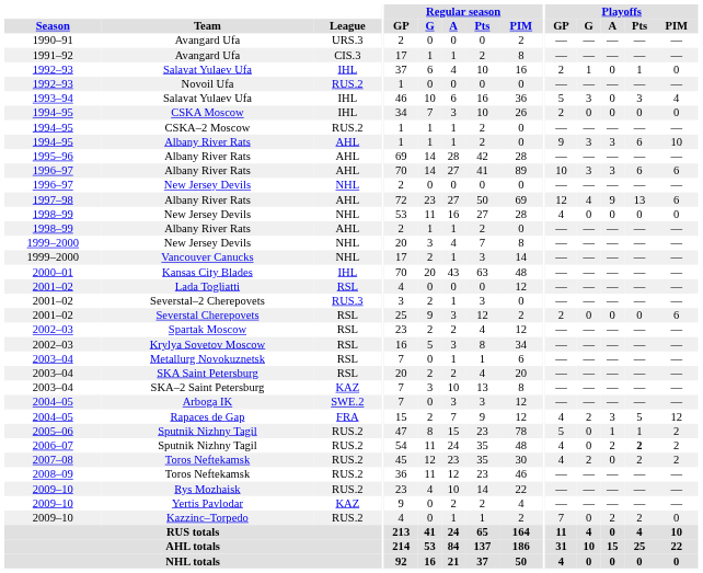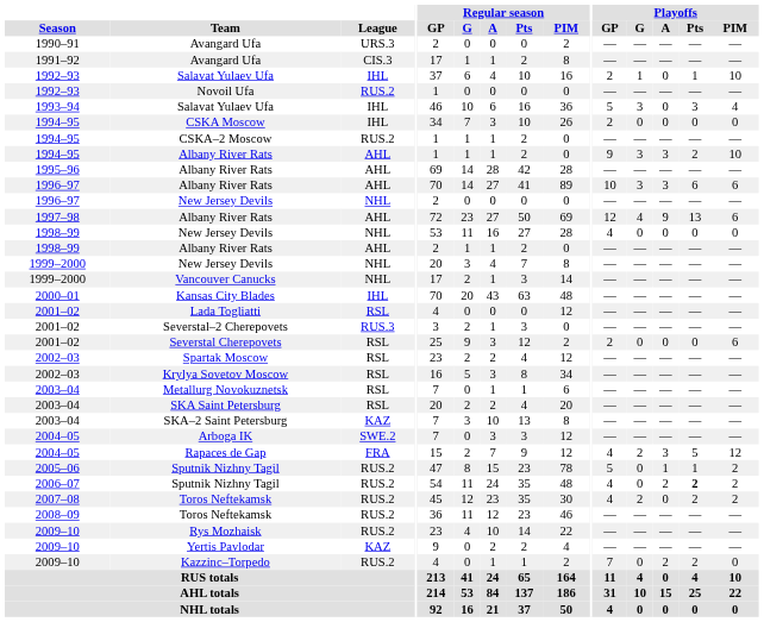1992–93 / Salavat Yulaev Ufa | Playoffs / PIM: 0 -> 10
1994–95 / Albany River Rats | Playoffs / Pts: 6 -> 2
